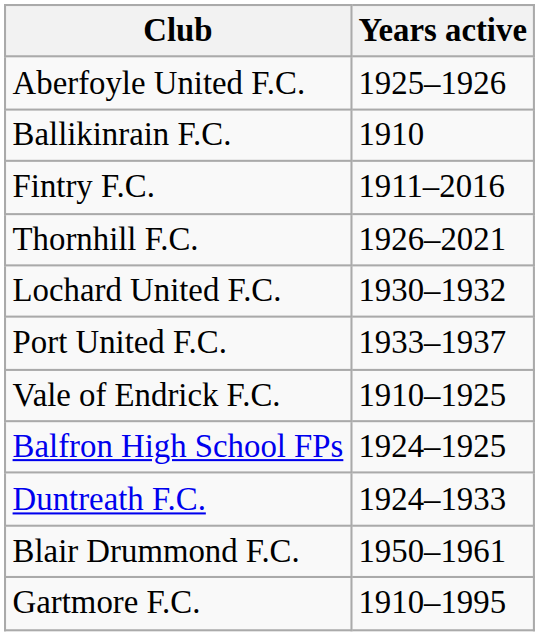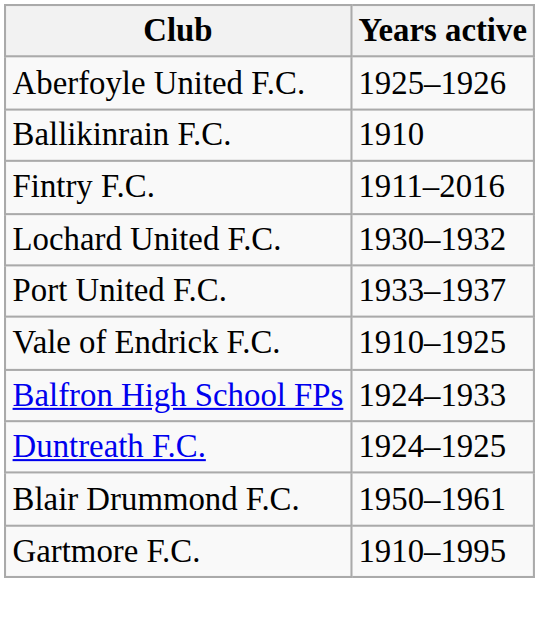- row: Thornhill F.C. | 1926–2021
Balfron High School FPs | Years active: 1924–1925 -> 1924–1933
Duntreath F.C. | Years active: 1924–1933 -> 1924–1925
